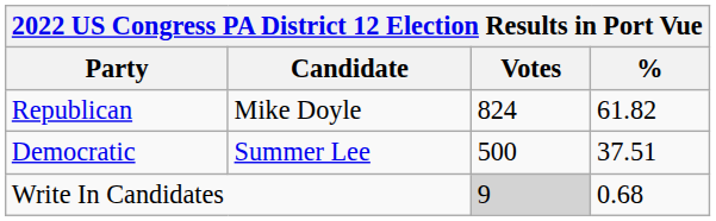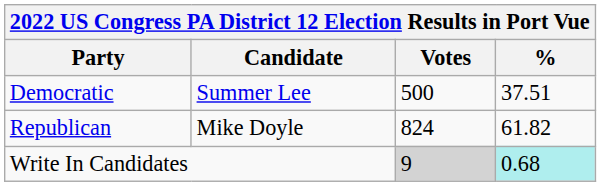rows swapped: Republican <-> Democratic
Write In Candidates | %: no background -> paleturquoise background
